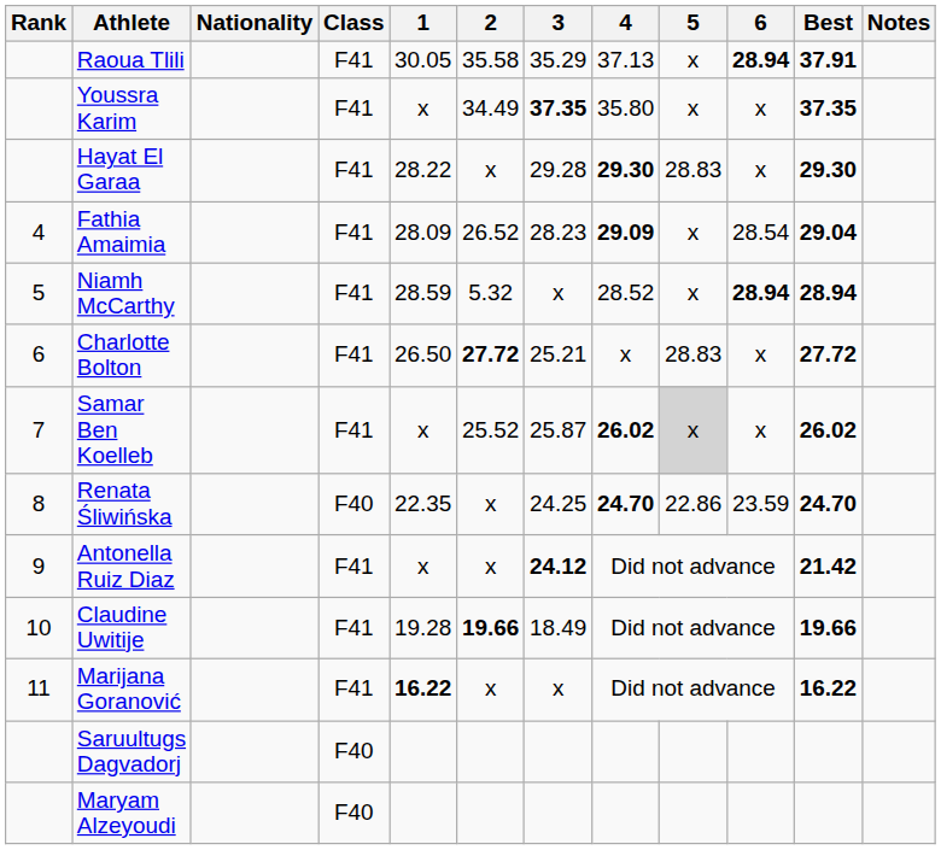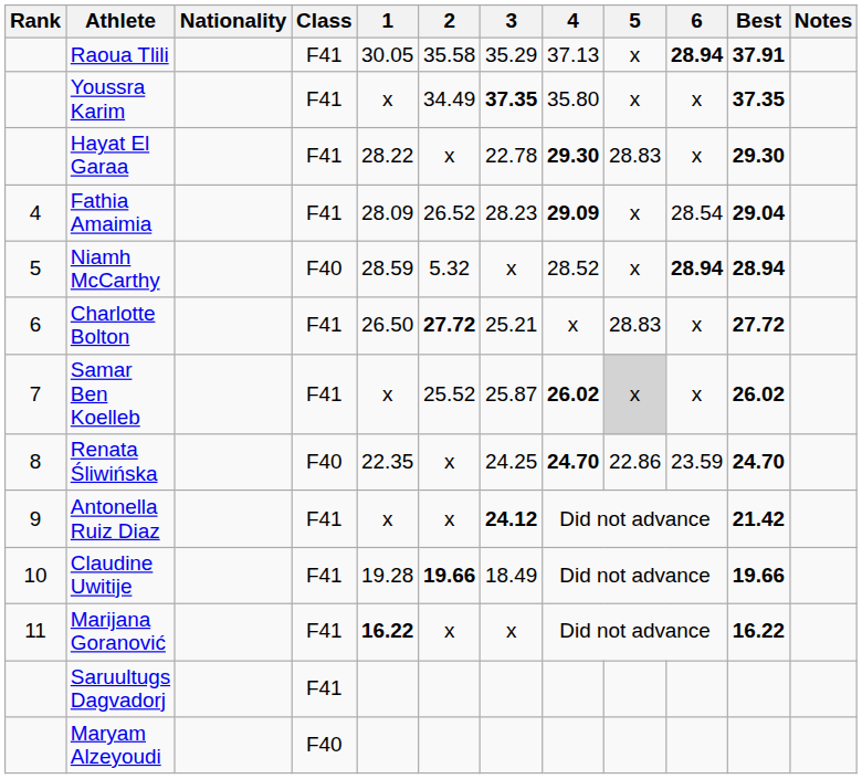Hayat El Garaa | 3: 29.28 -> 22.78
Niamh McCarthy | Class: F41 -> F40
Saruultugs Dagvadorj | Class: F40 -> F41
